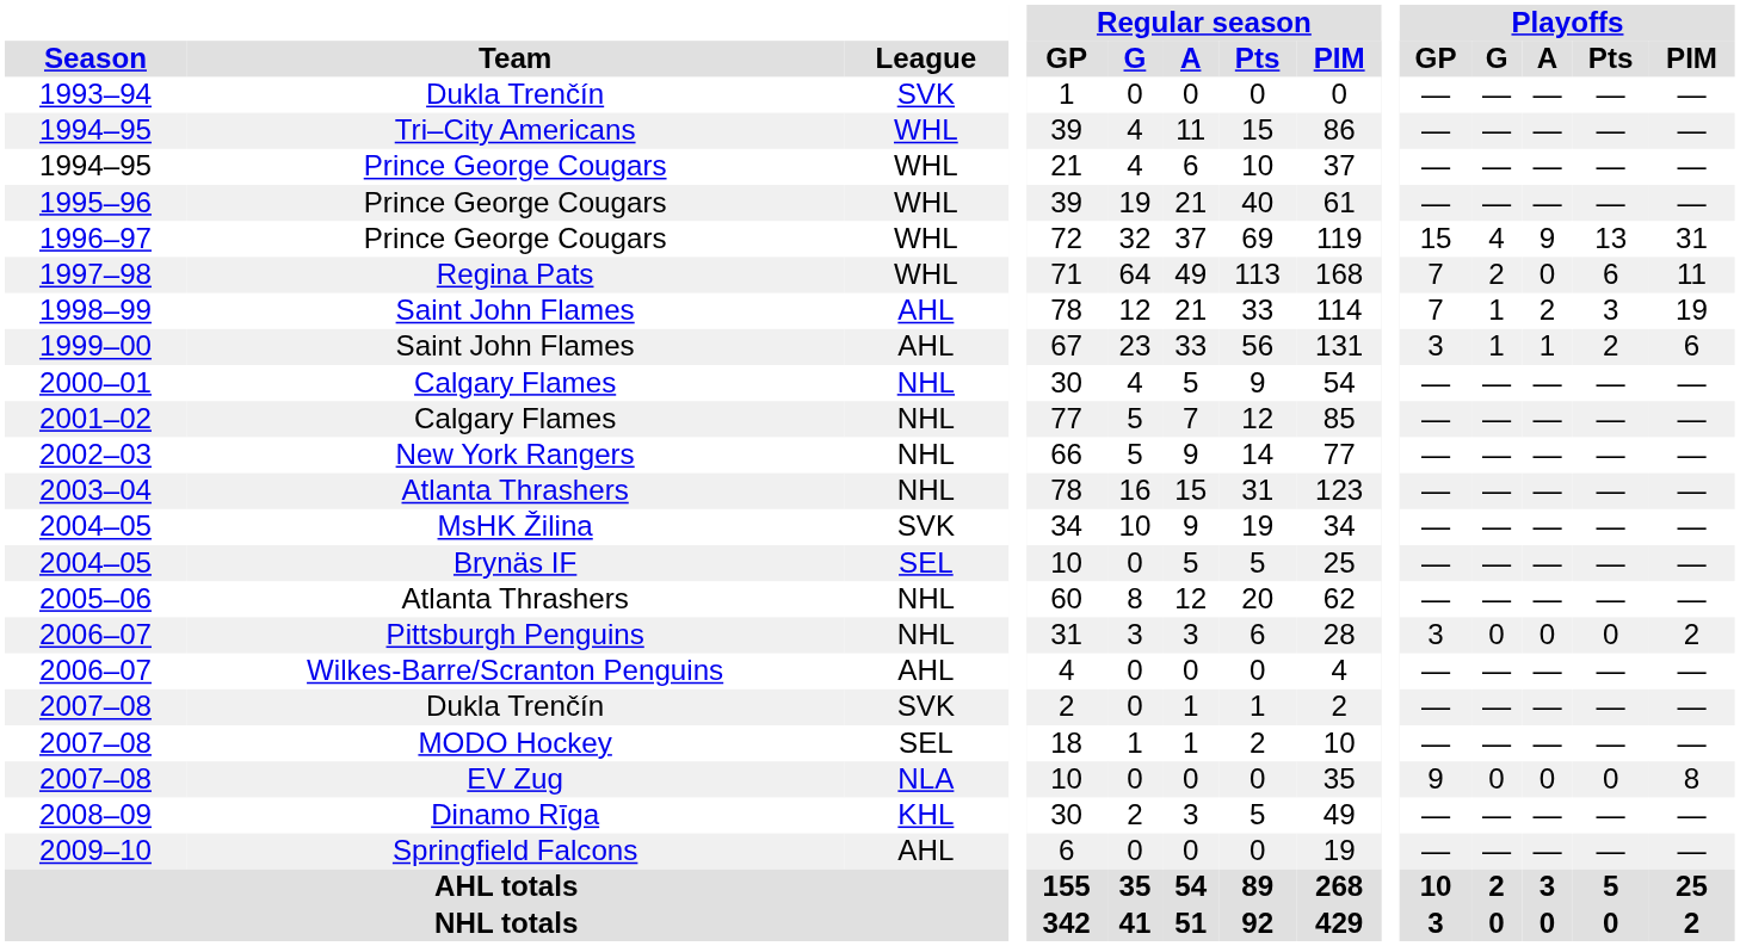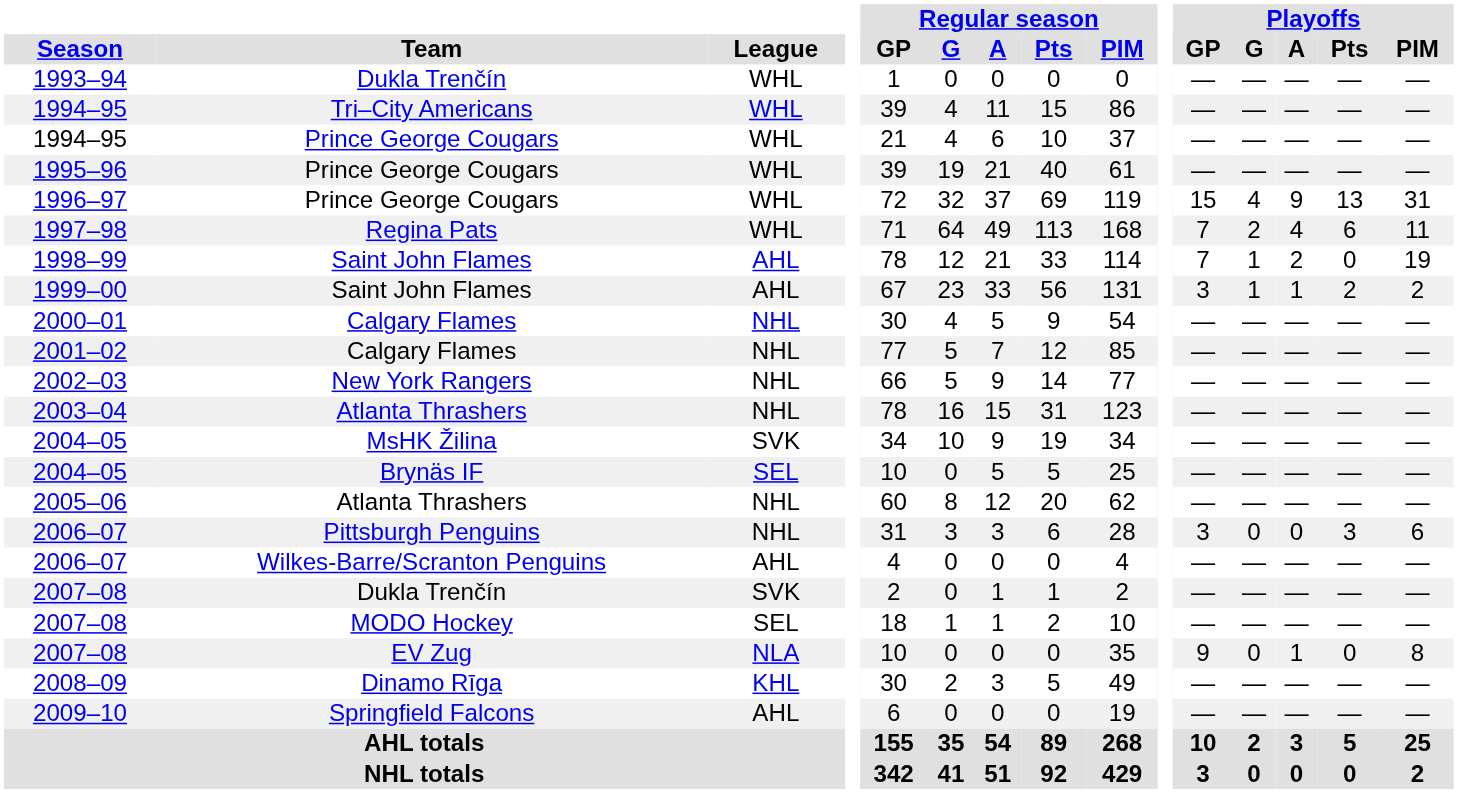1993–94 | League: SVK -> WHL
1997–98 | Playoffs / A: 0 -> 4
1998–99 | Playoffs / Pts: 3 -> 0
1999–00 | Playoffs / PIM: 6 -> 2
2006–07 / Pittsburgh Penguins | Playoffs / Pts: 0 -> 3
2006–07 / Pittsburgh Penguins | Playoffs / PIM: 2 -> 6
2007–08 / EV Zug | Playoffs / A: 0 -> 1
